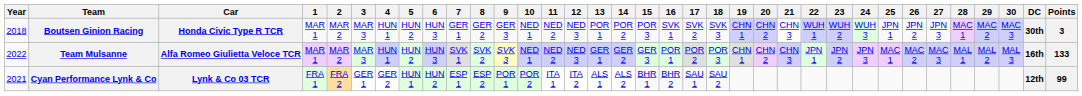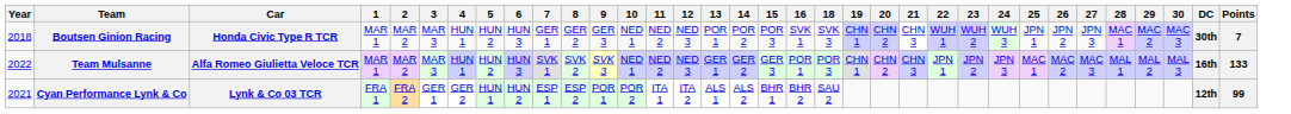- column: 17 | SVK 2 | POR 2 | SAU 1
Boutsen Ginion Racing | Points: 3 -> 7
